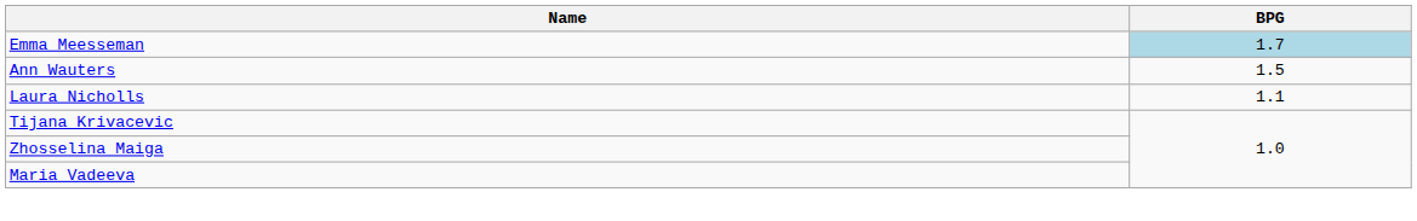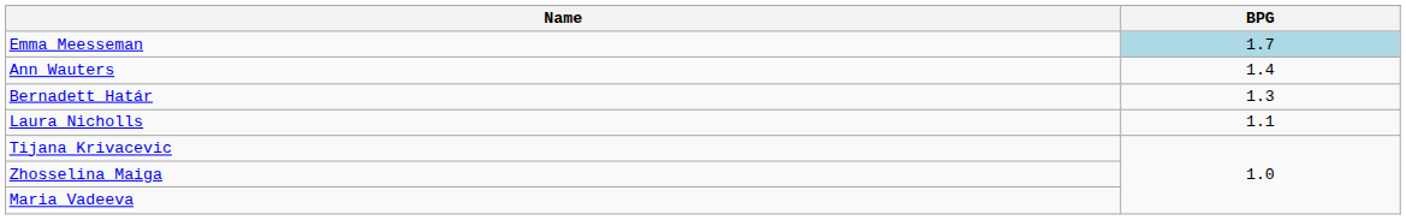Ann Wauters | BPG: 1.5 -> 1.4
+ row: Bernadett Határ | 1.3
